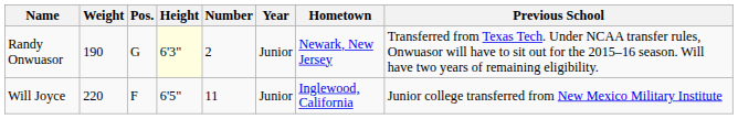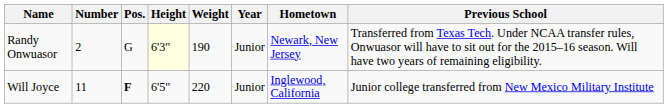columns swapped: Number <-> Weight
Will Joyce | Pos.: normal -> bold
